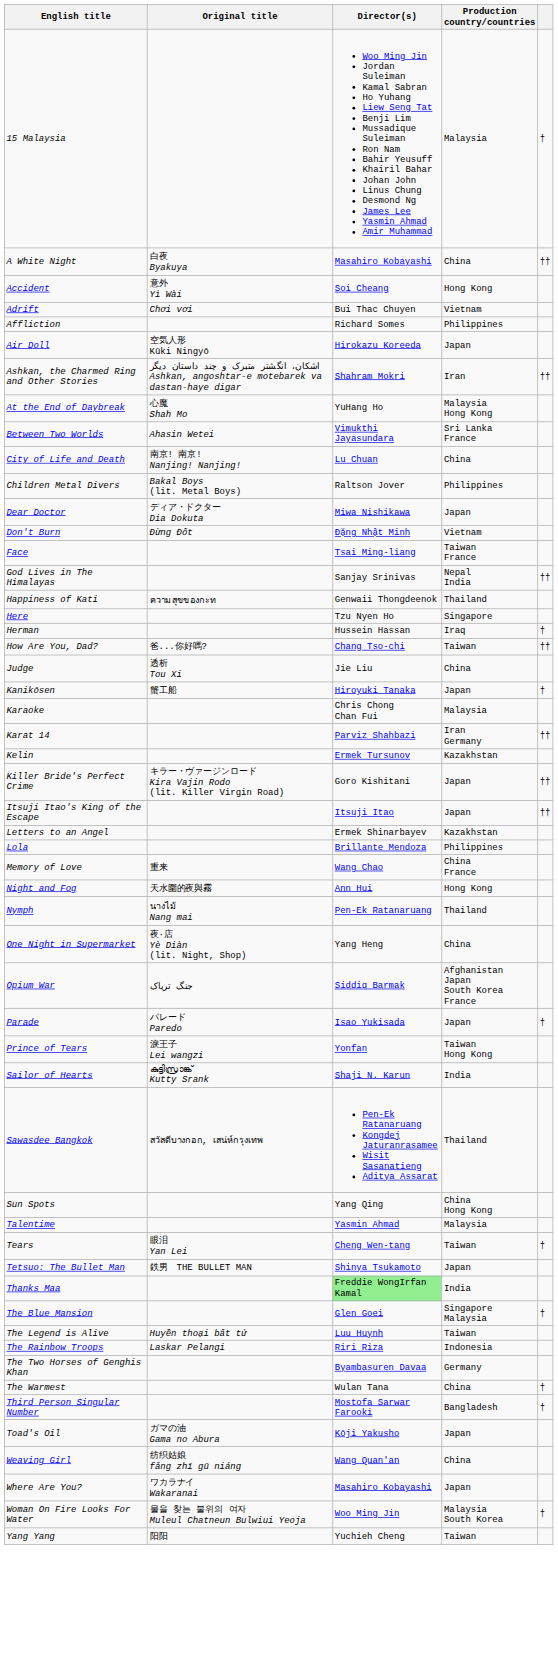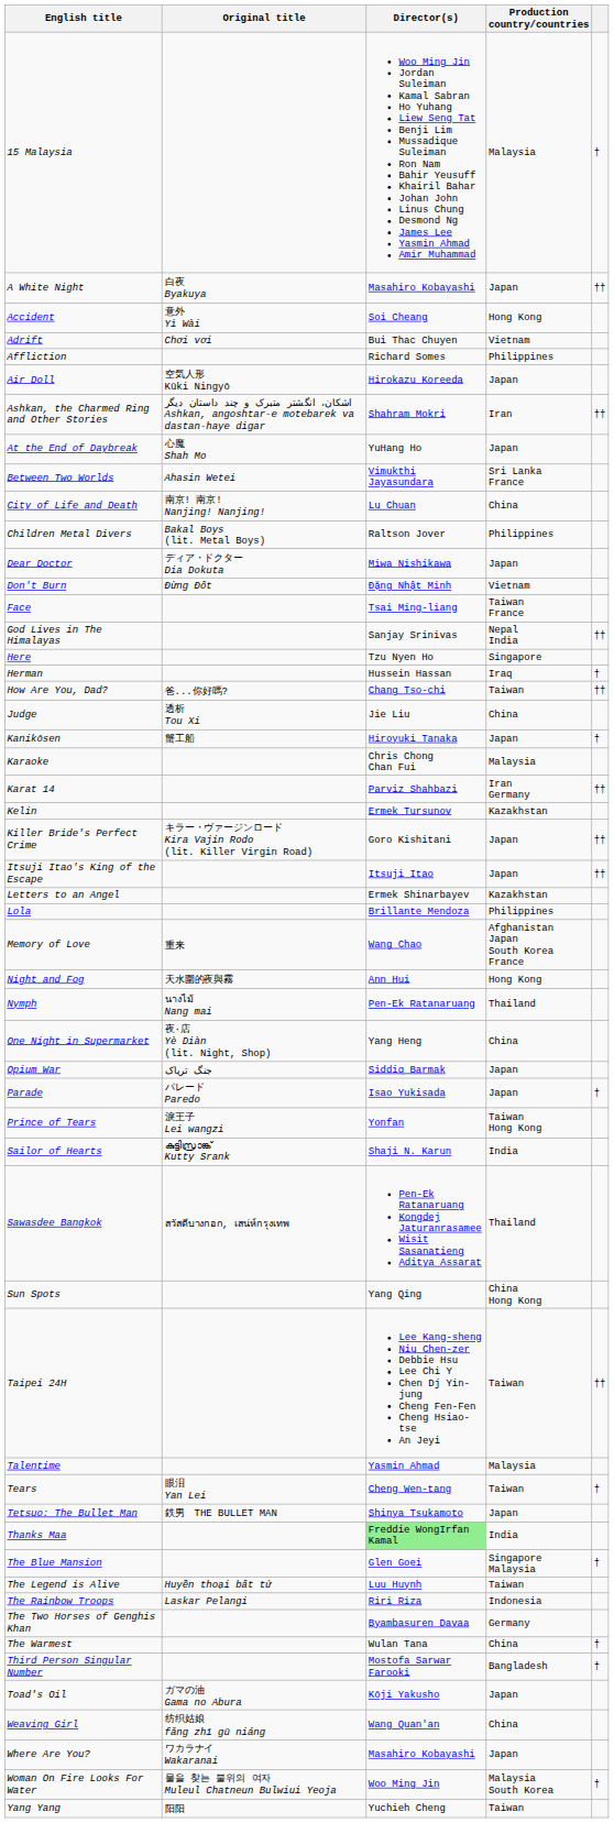A White Night | Production country/countries: China -> Japan
At the End of Daybreak | Production country/countries: Malaysia Hong Kong -> Japan
- row: Happiness of Kati | ความสุขของกะท | Genwaii Thongdeenok | Thailand
Memory of Love | Production country/countries: China France -> Afghanistan Japan South Korea France
Opium War | Production country/countries: Afghanistan Japan South Korea France -> Japan
+ row: Taipei 24H | Lee Kang-sheng Niu Chen-zer Debbie Hsu Lee Chi Y Chen Dj Yin-jung Cheng Fen-Fen Cheng Hsiao-tse An Jeyi | Taiwan | ††
